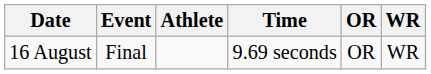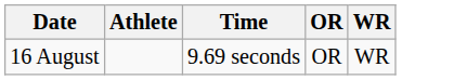- column: Event | Final
